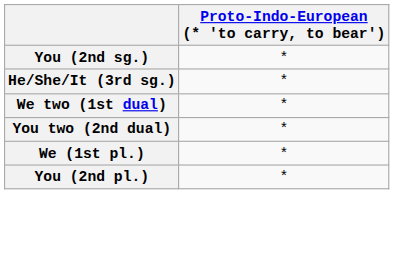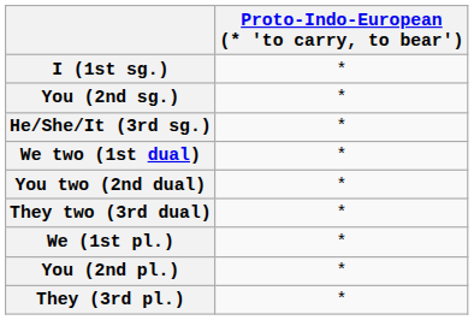+ row: I (1st sg.) | *
+ row: They two (3rd dual) | *
+ row: They (3rd pl.) | *
